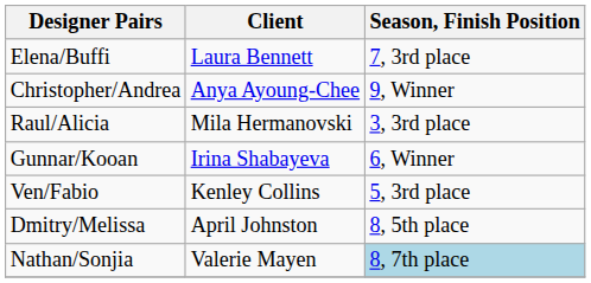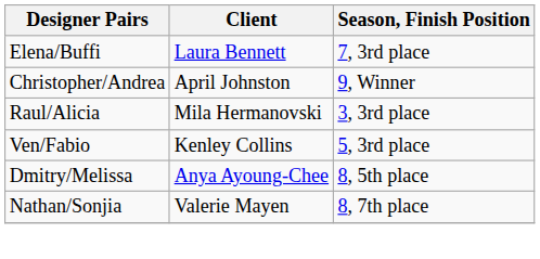Christopher/Andrea | Client: Anya Ayoung-Chee -> April Johnston
- row: Gunnar/Kooan | Irina Shabayeva | 6, Winner
Dmitry/Melissa | Client: April Johnston -> Anya Ayoung-Chee
Nathan/Sonjia | Season, Finish Position: lightblue background -> no background
